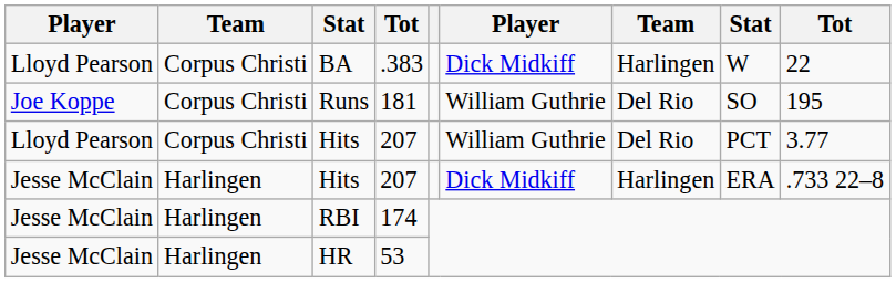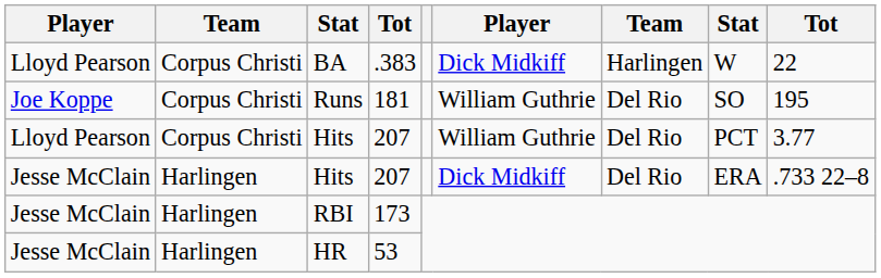Jesse McClain / Hits | column 7: Harlingen -> Del Rio
RBI | column 4: 174 -> 173
